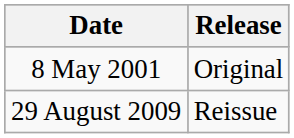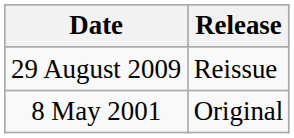rows swapped: 8 May 2001 <-> 29 August 2009
